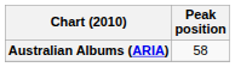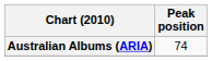Australian Albums (ARIA) | Peak position: 58 -> 74
